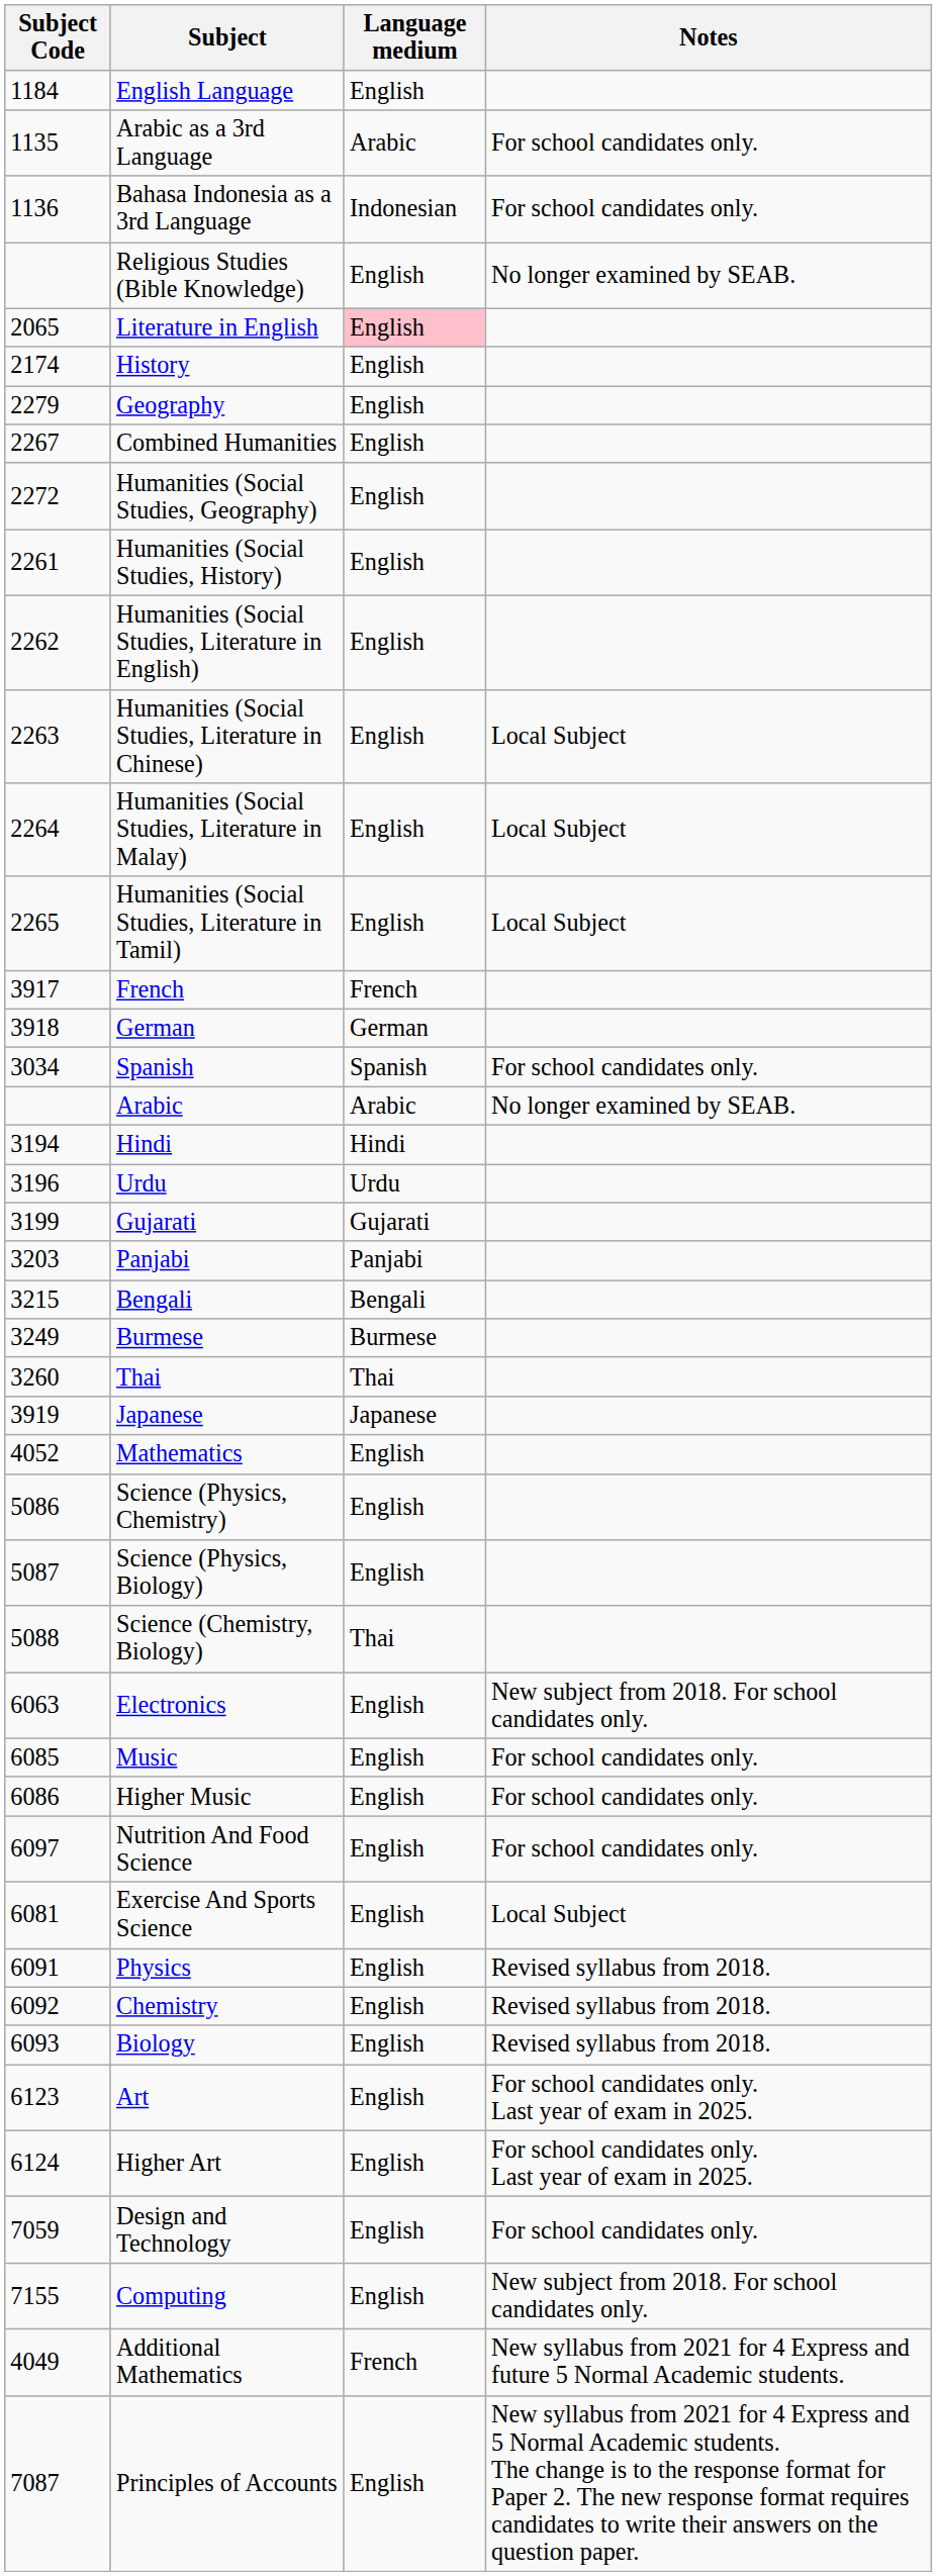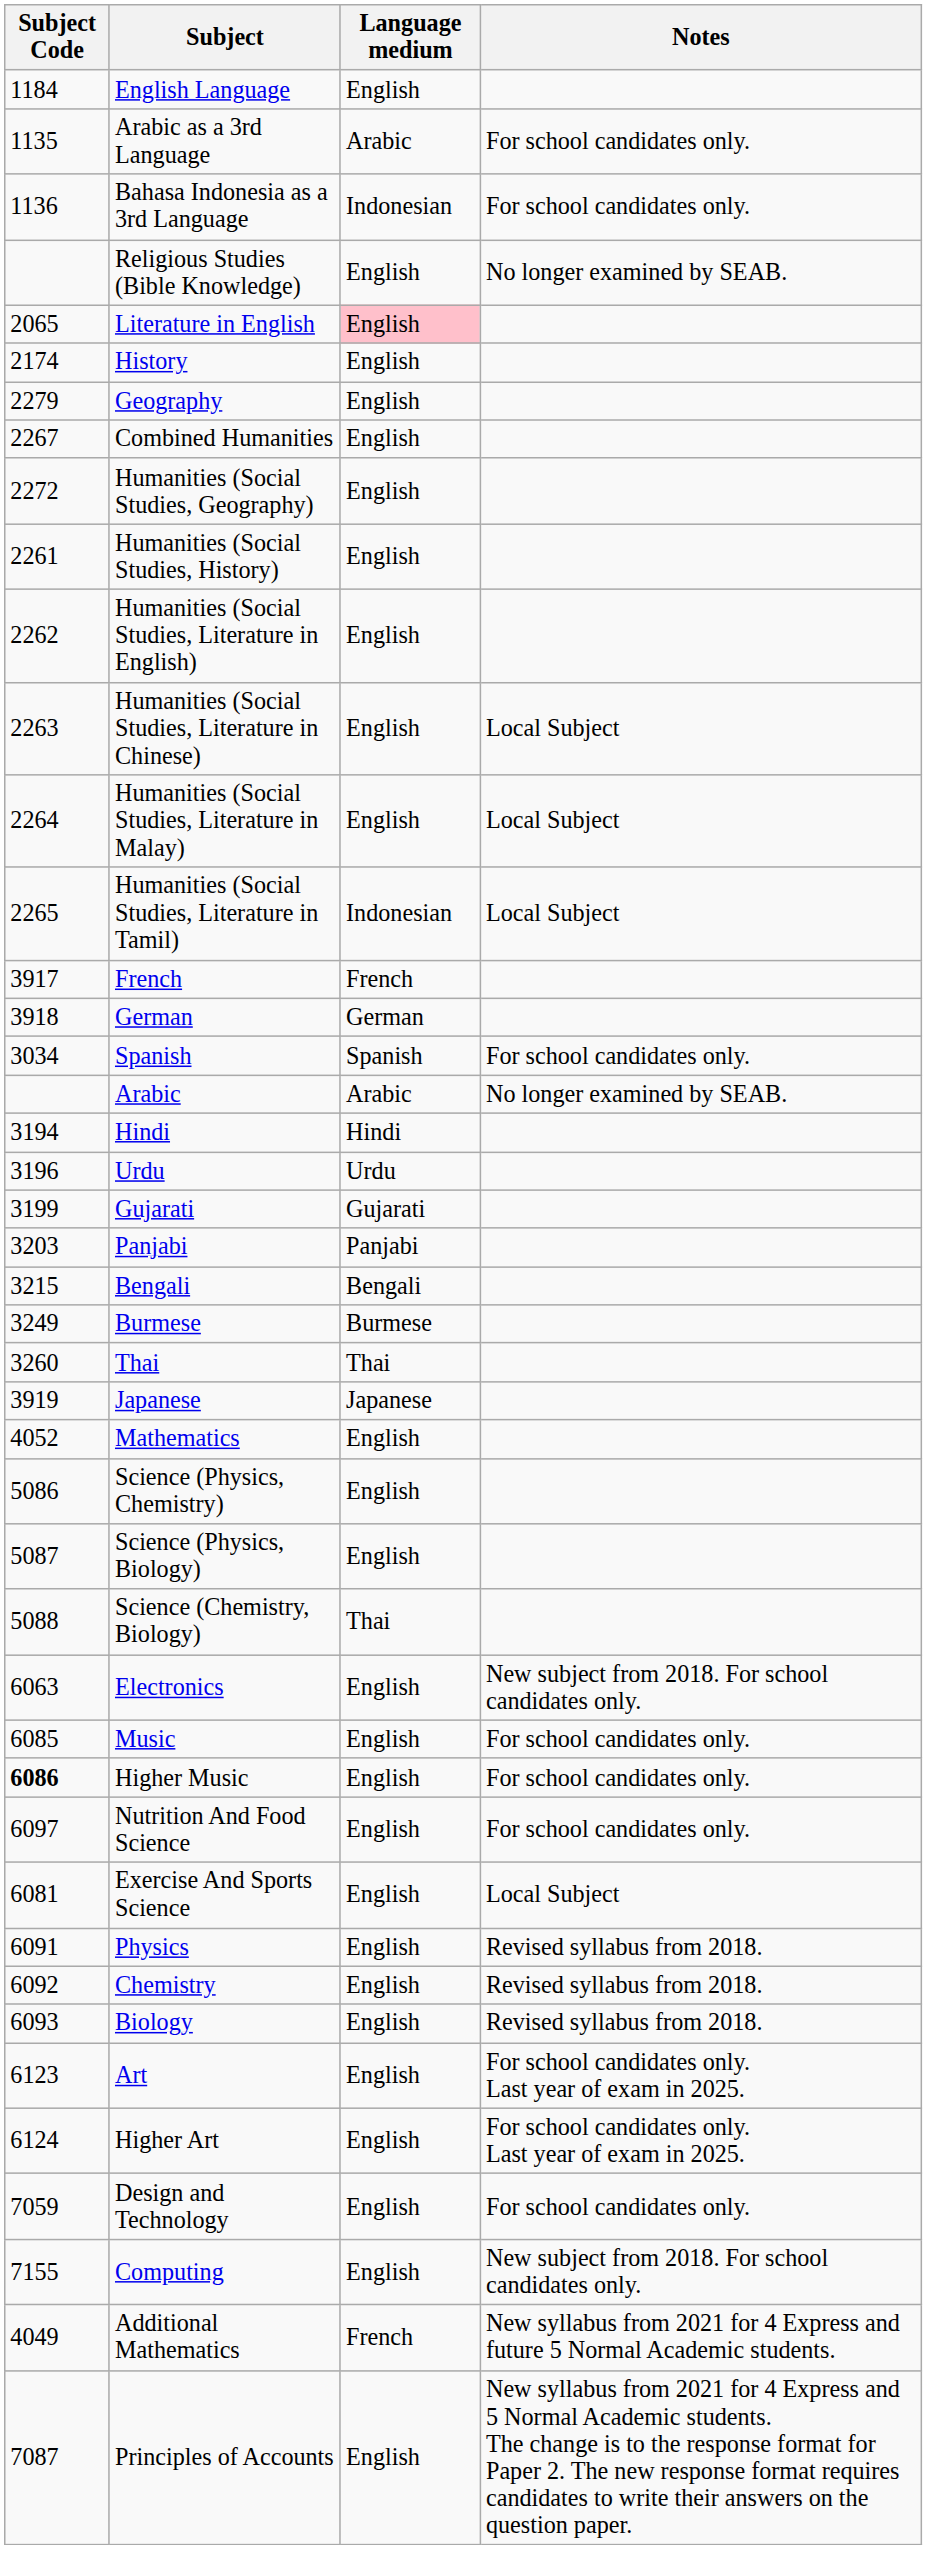Humanities (Social Studies, Literature in Tamil) | Language medium: English -> Indonesian
Higher Music | Subject Code: normal -> bold
